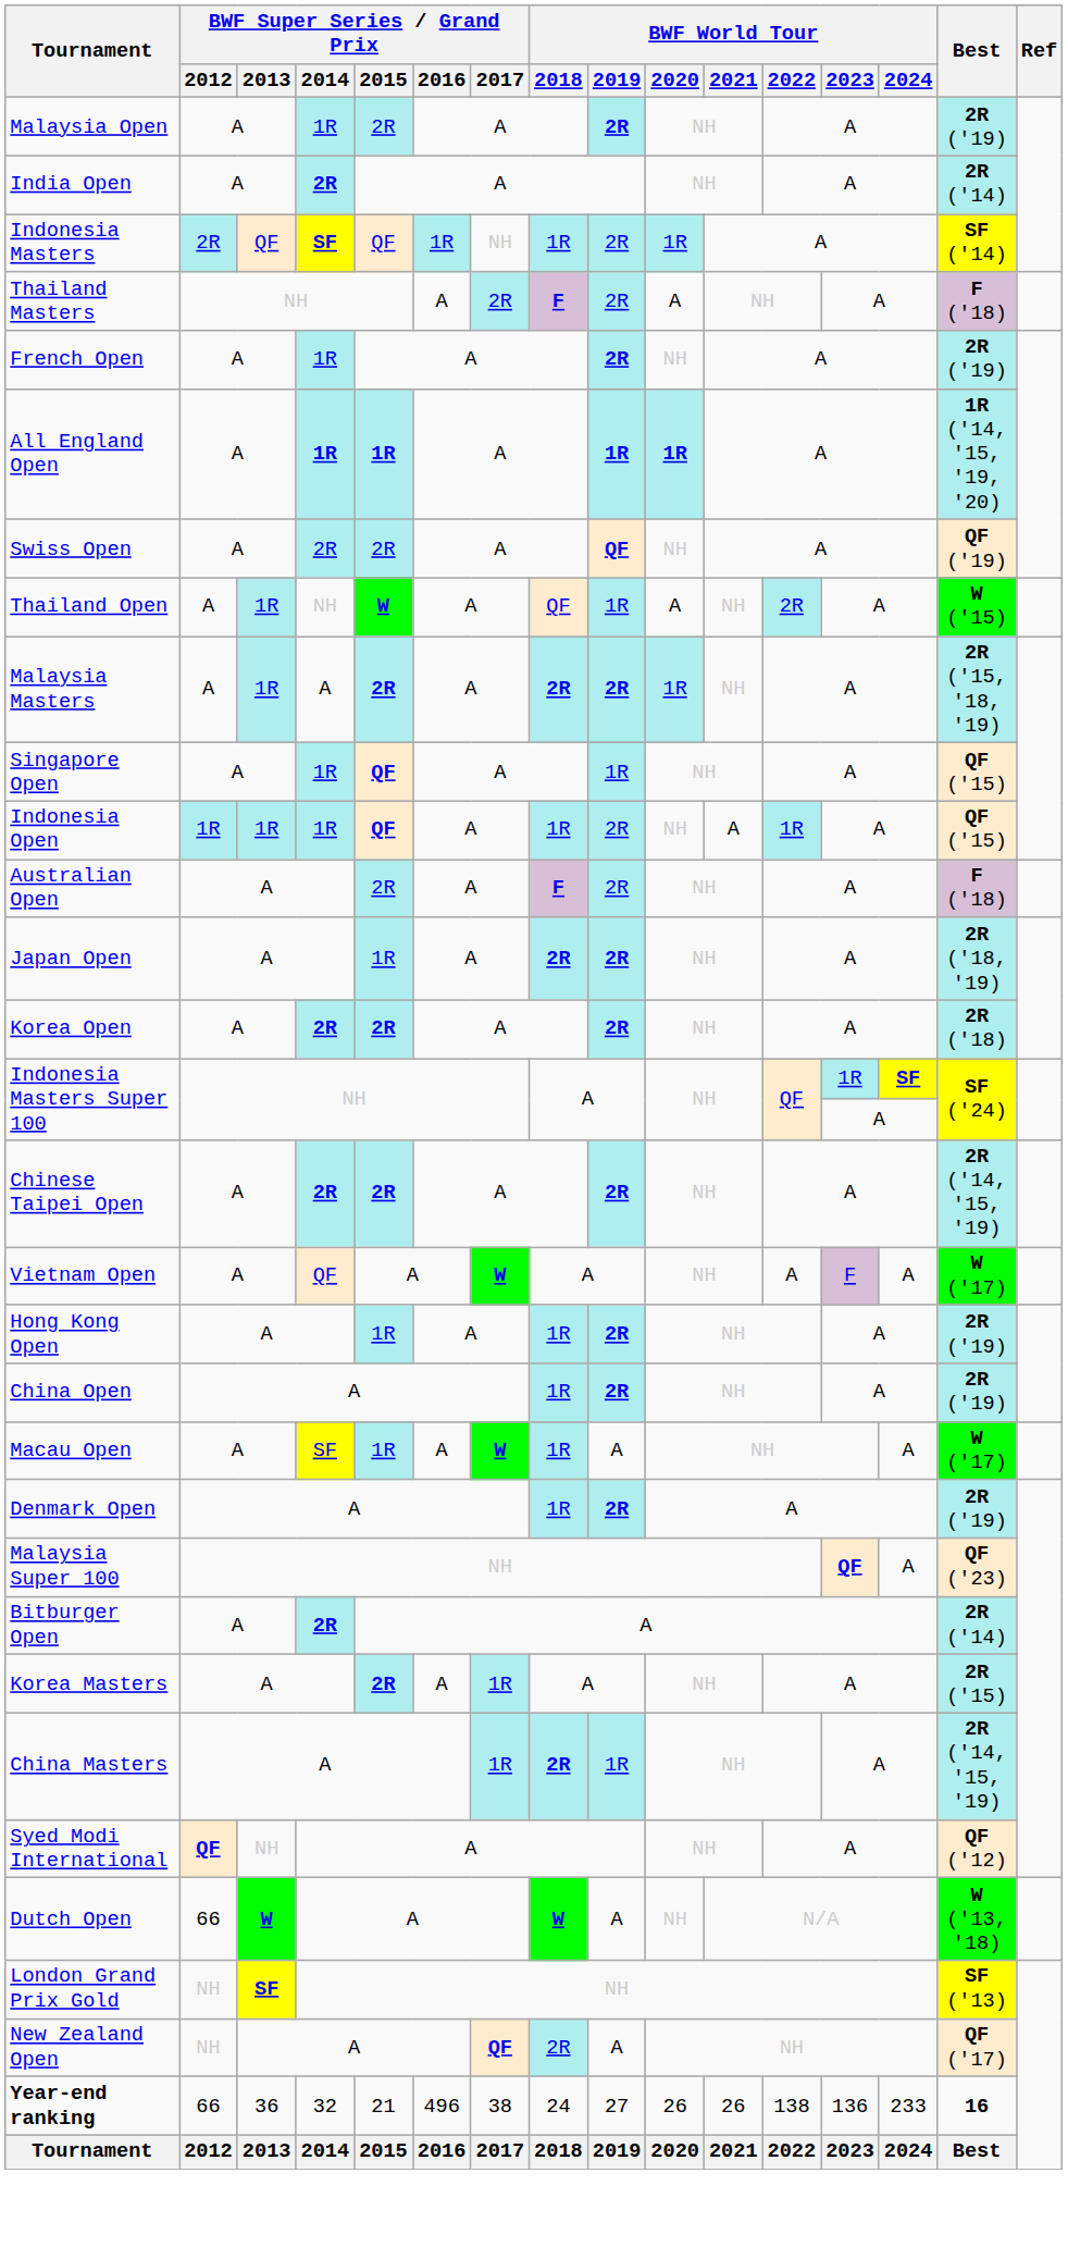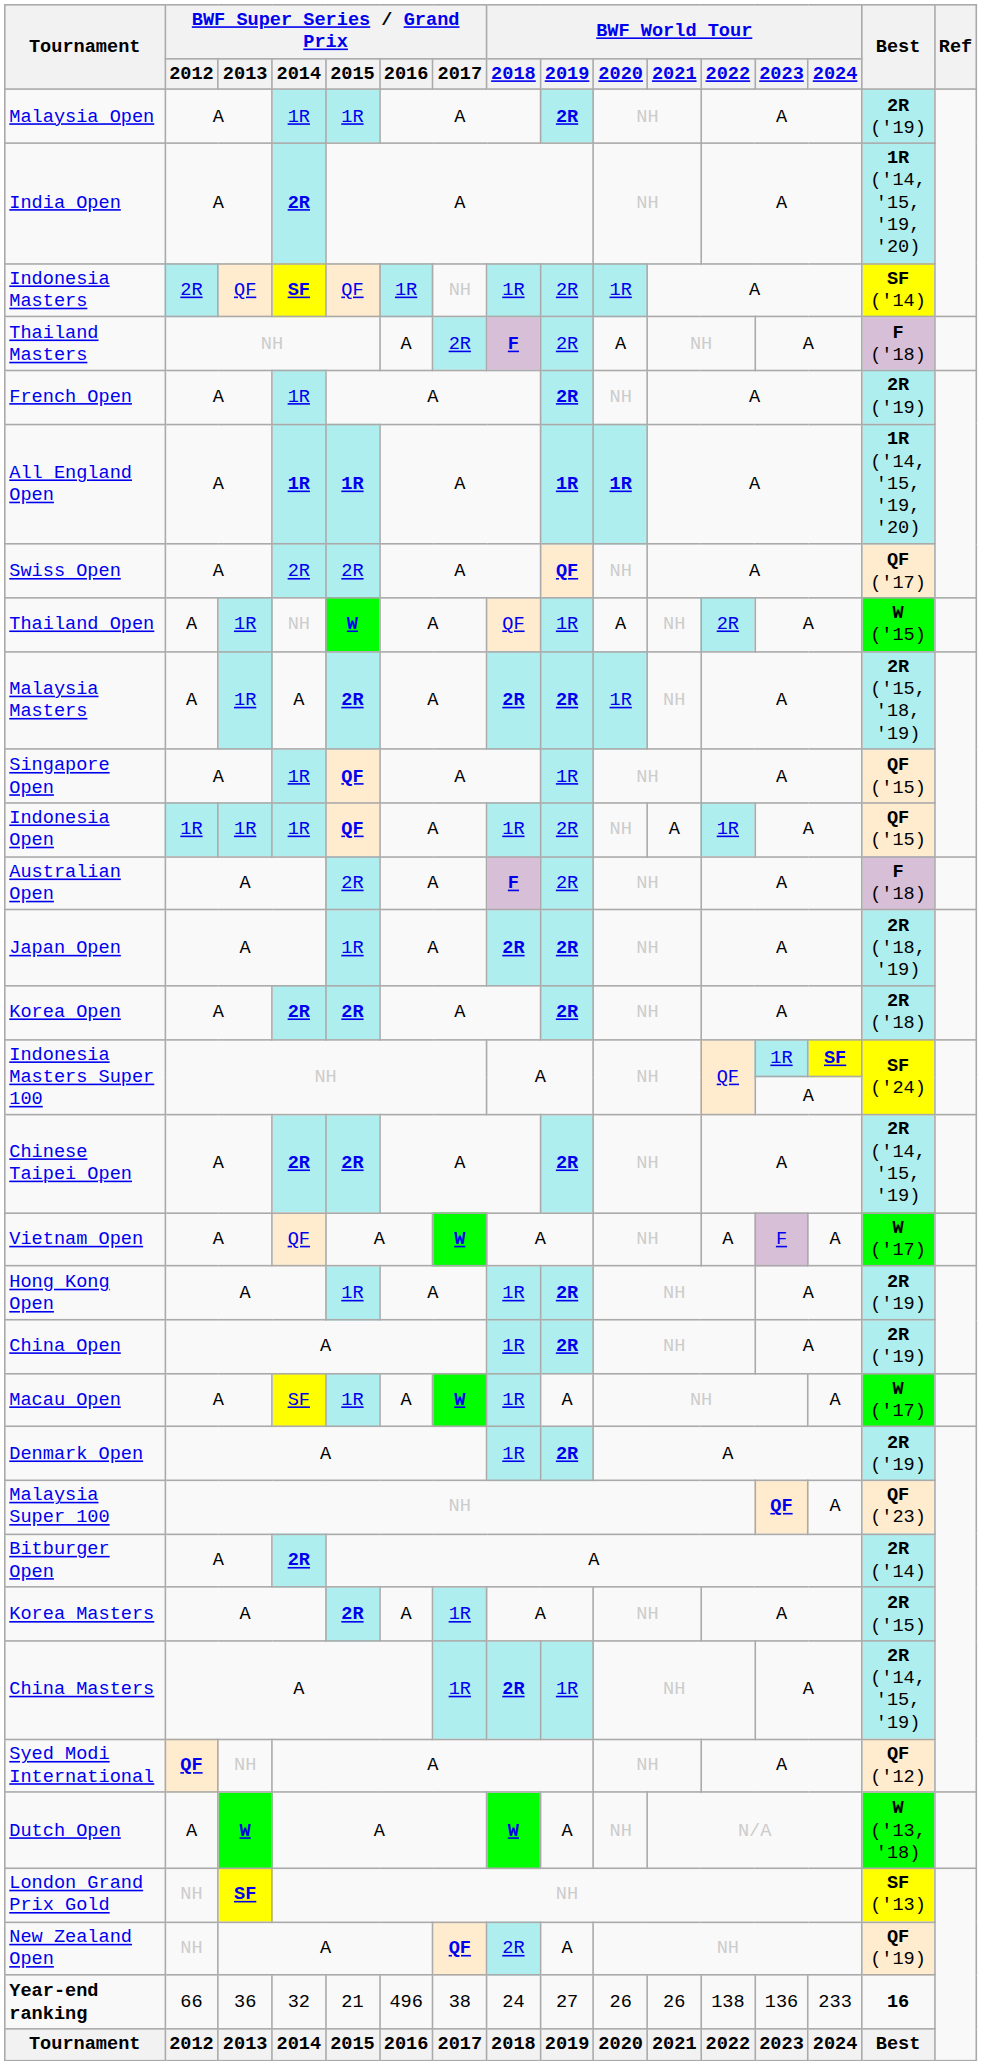Malaysia Open | BWF Super Series / Grand Prix / 2015: 2R -> 1R
India Open | Best: 2R ('14) -> 1R ('14, '15, '19, '20)
Swiss Open | Best: QF ('19) -> QF ('17)
Dutch Open | BWF Super Series / Grand Prix / 2012: 66 -> A
New Zealand Open | Best: QF ('17) -> QF ('19)
